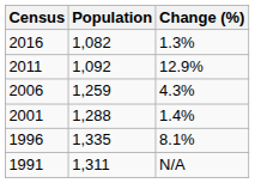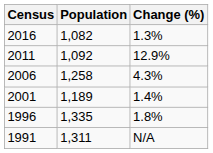2006 | Population: 1,259 -> 1,258
2001 | Population: 1,288 -> 1,189
1996 | Change (%): 8.1% -> 1.8%
